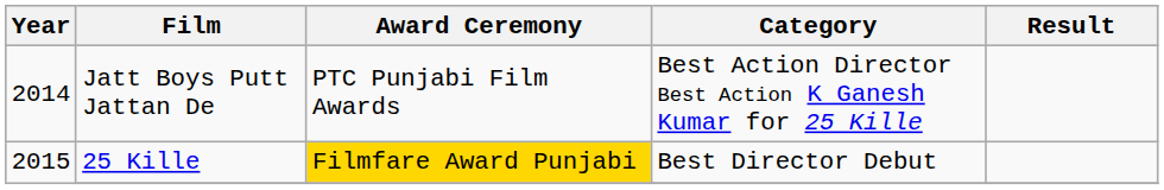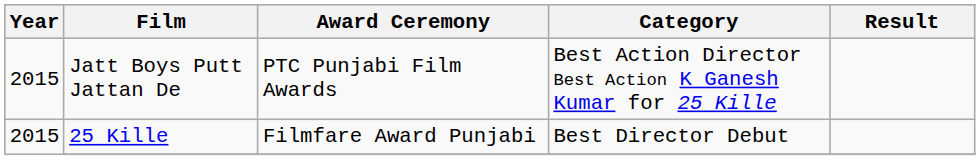Jatt Boys Putt Jattan De | Year: 2014 -> 2015
25 Kille | Award Ceremony: gold background -> no background
